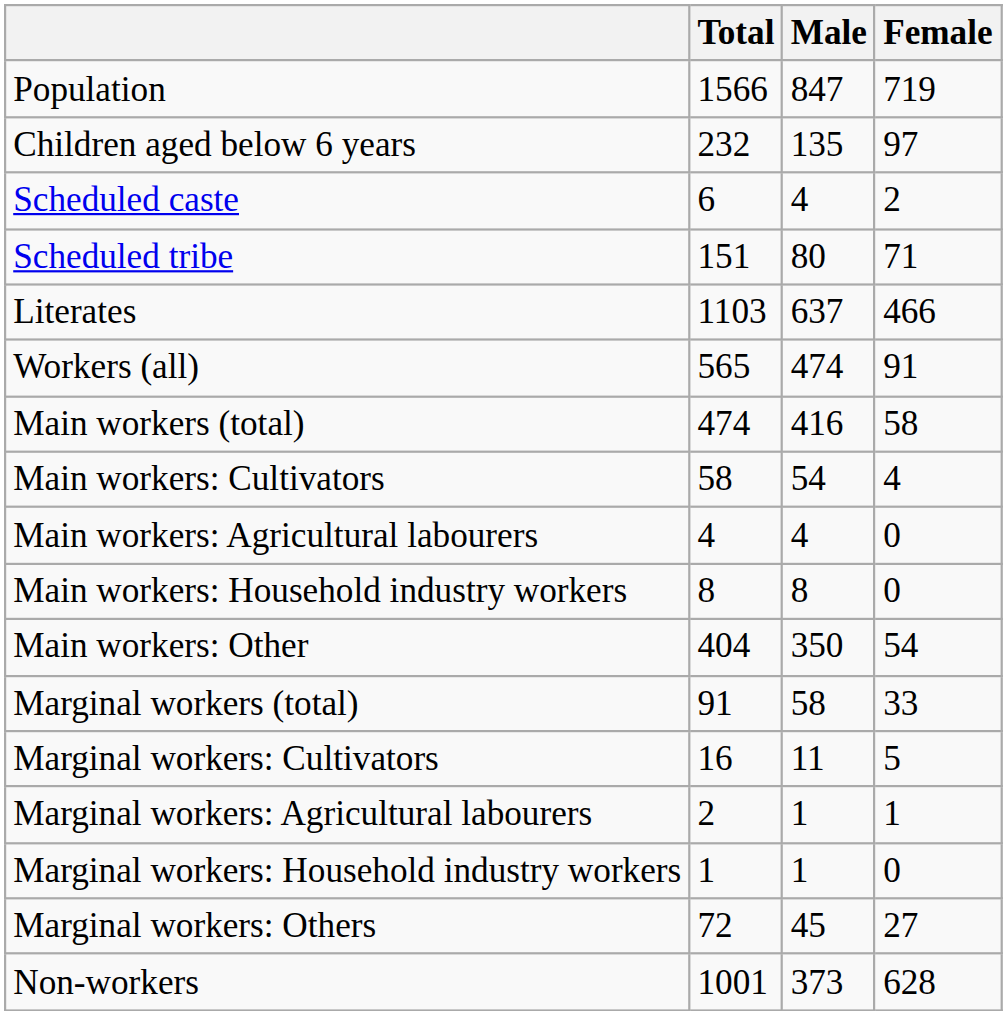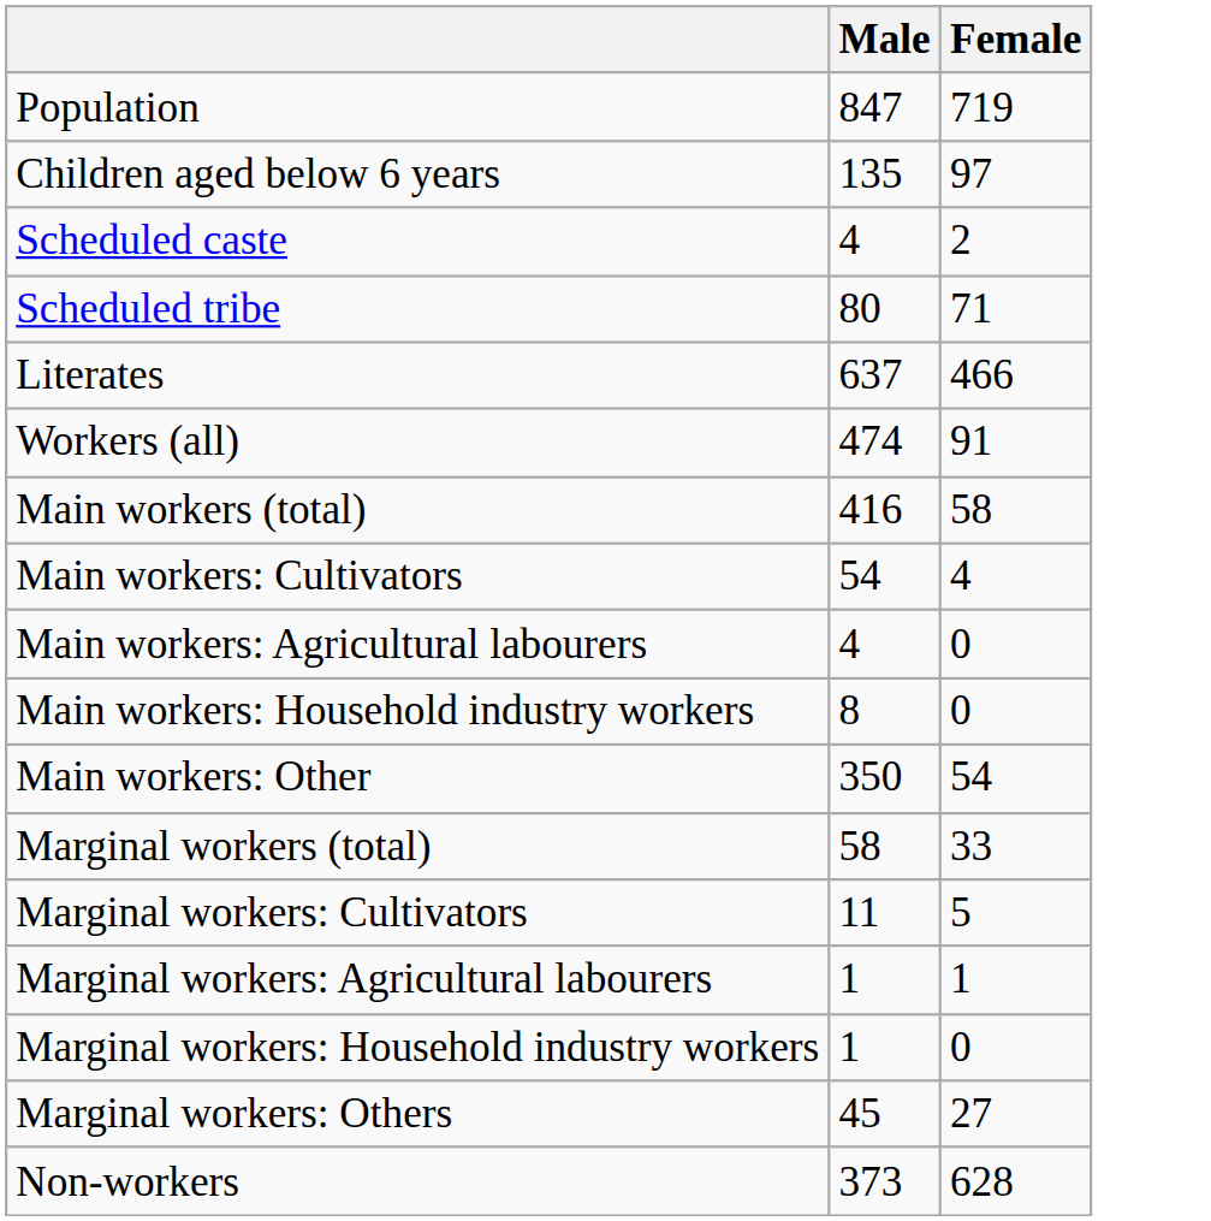- column: Total | 1566 | 232 | 6 | 151 | 1103 | 565 | 474 | 58 | 4 | 8 | 404 | 91 | 16 | 2 | 1 | 72 | 1001
